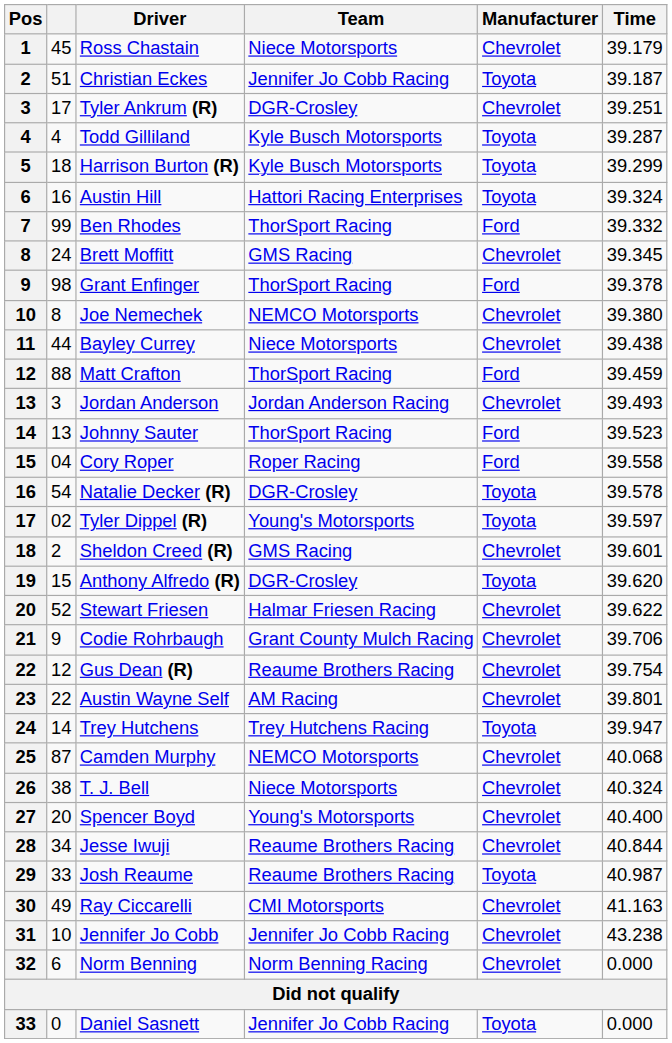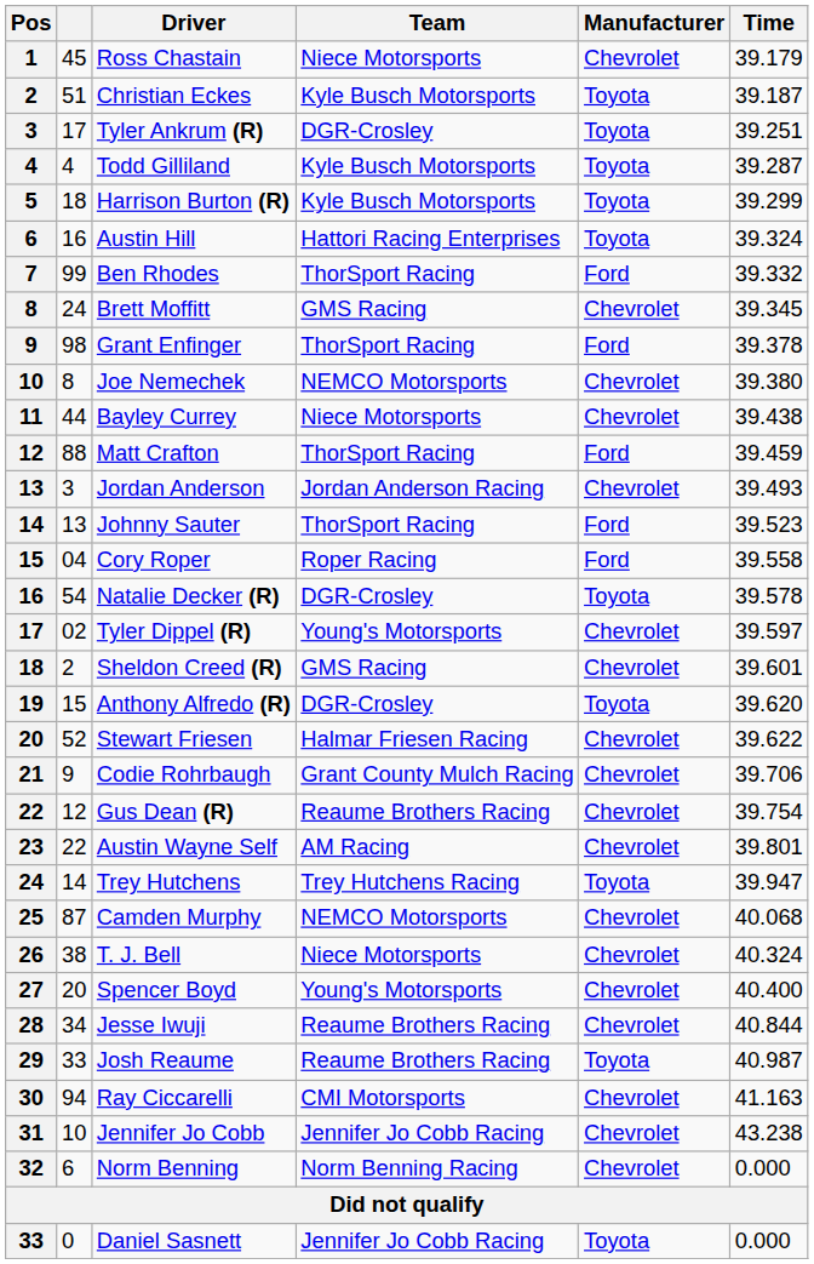Christian Eckes | Team: Jennifer Jo Cobb Racing -> Kyle Busch Motorsports
Tyler Ankrum (R) | Manufacturer: Chevrolet -> Toyota
Tyler Dippel (R) | Manufacturer: Toyota -> Chevrolet
Ray Ciccarelli | column 2: 49 -> 94
